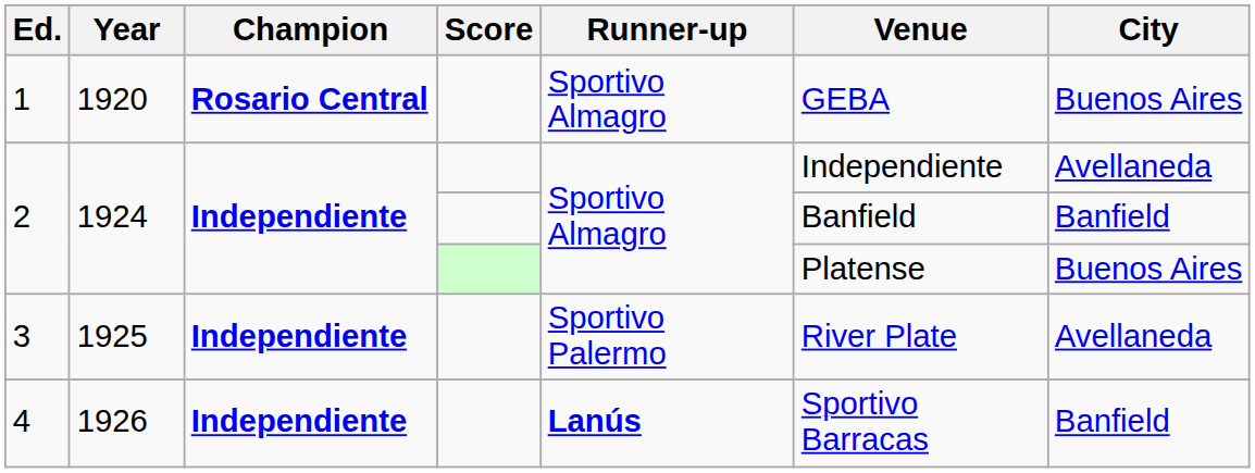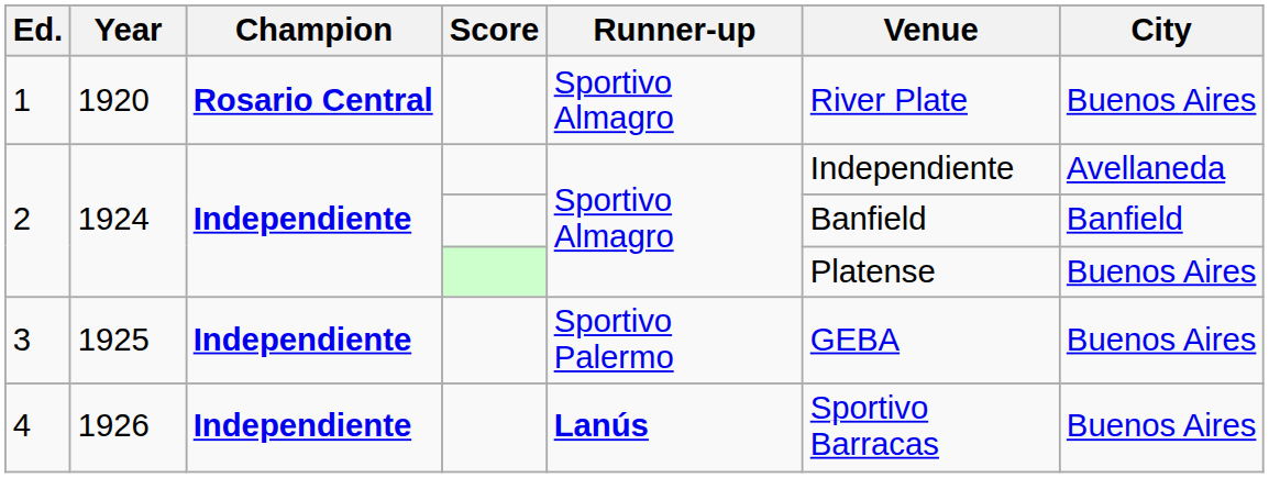1 | Venue: GEBA -> River Plate
3 | Venue: River Plate -> GEBA
3 | City: Avellaneda -> Buenos Aires
4 | City: Banfield -> Buenos Aires
